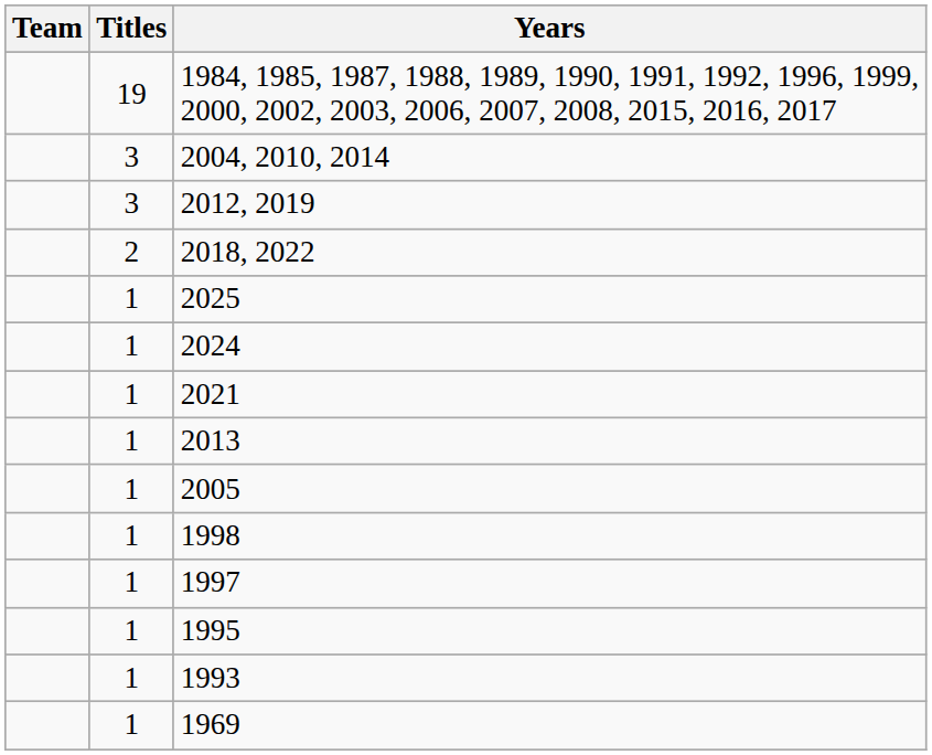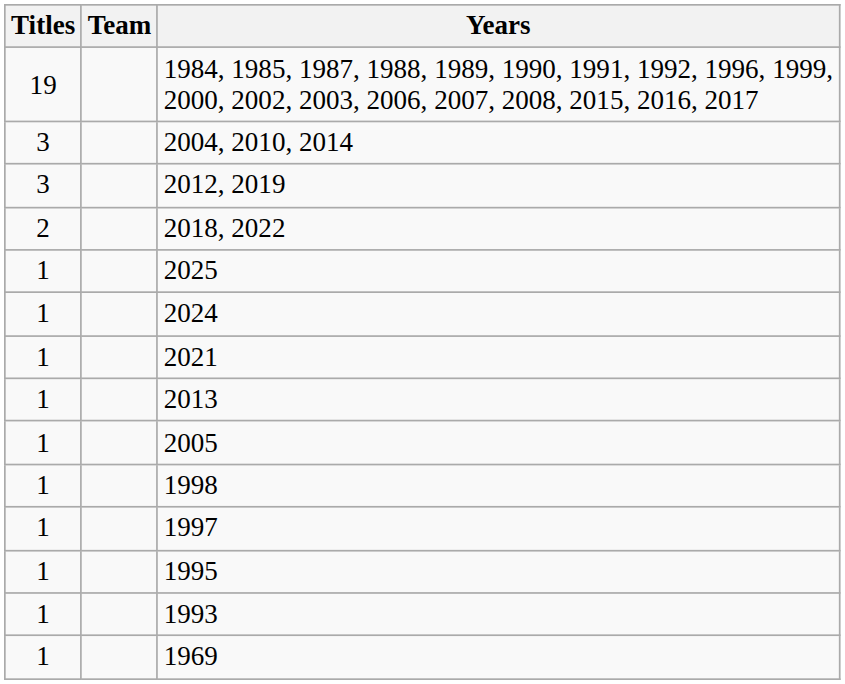columns swapped: Team <-> Titles
